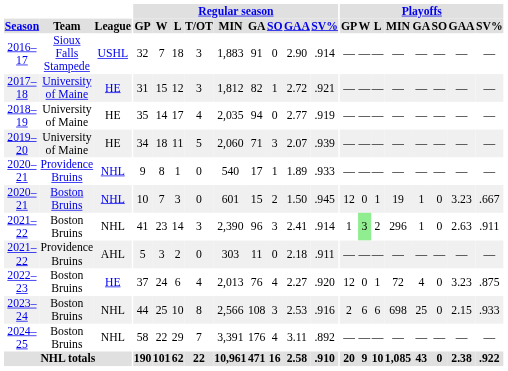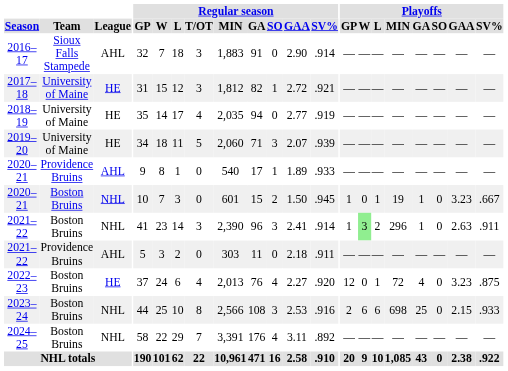2016–17 | League: USHL -> AHL
2020–21 / Providence Bruins | League: NHL -> AHL
2020–21 / Boston Bruins | Playoffs / GP: 12 -> 1
